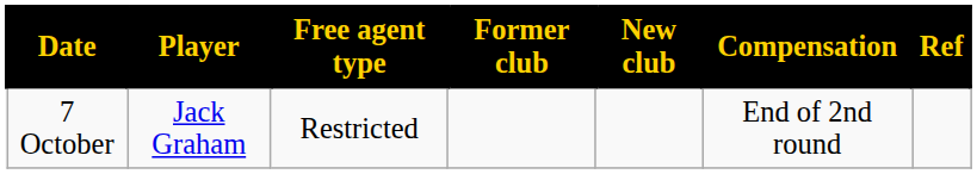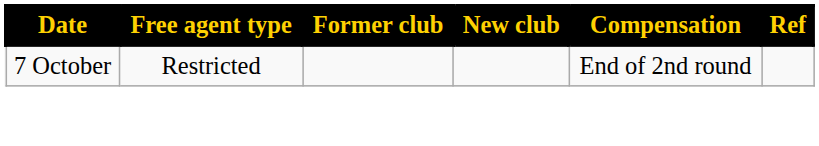- column: Player | Jack Graham
